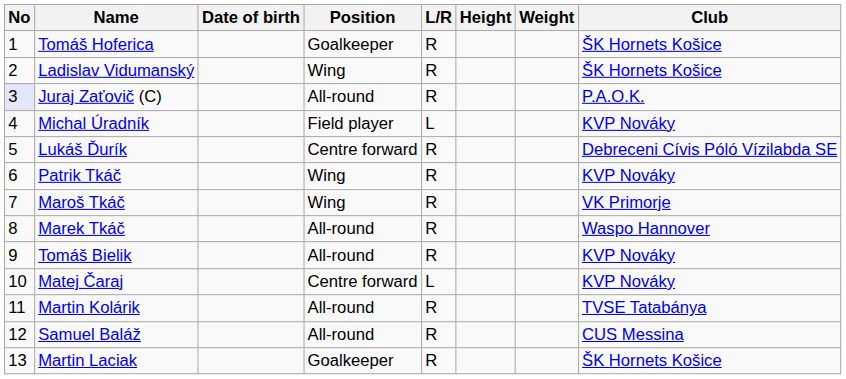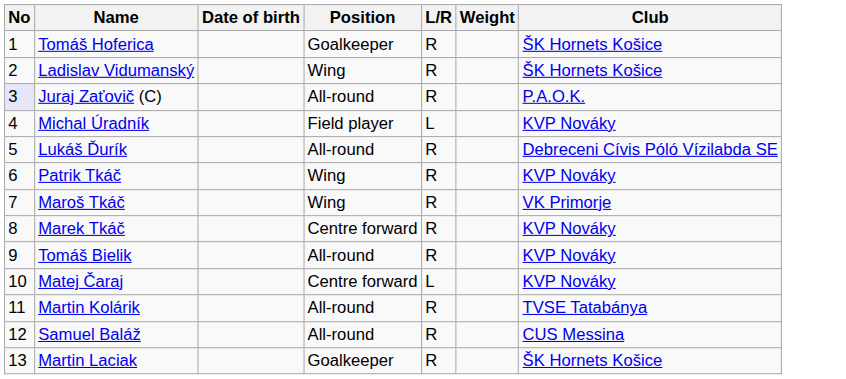- column: Height
Lukáš Ďurík | Position: Centre forward -> All-round
Marek Tkáč | Position: All-round -> Centre forward
Marek Tkáč | Club: Waspo Hannover -> KVP Nováky
